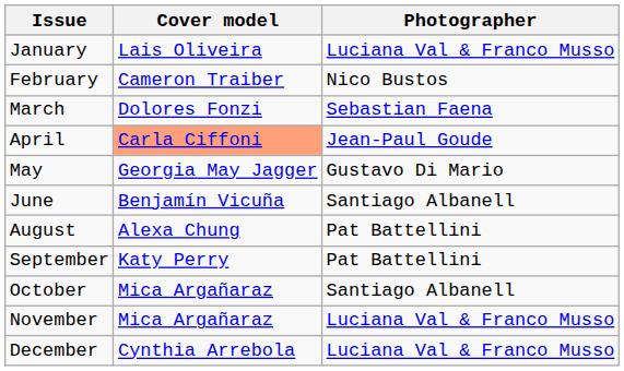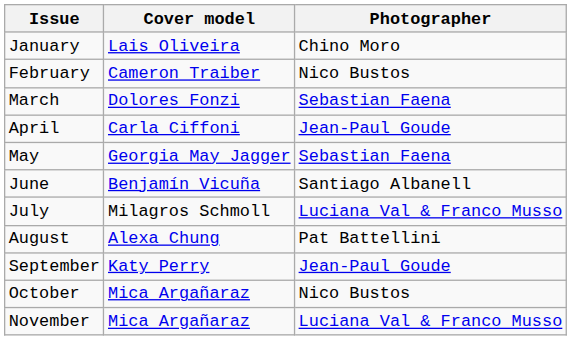January | Photographer: Luciana Val & Franco Musso -> Chino Moro
April | Cover model: lightsalmon background -> no background
May | Photographer: Gustavo Di Mario -> Sebastian Faena
+ row: July | Milagros Schmoll | Luciana Val & Franco Musso
September | Photographer: Pat Battellini -> Jean-Paul Goude
October | Photographer: Santiago Albanell -> Nico Bustos
- row: December | Cynthia Arrebola | Luciana Val & Franco Musso
